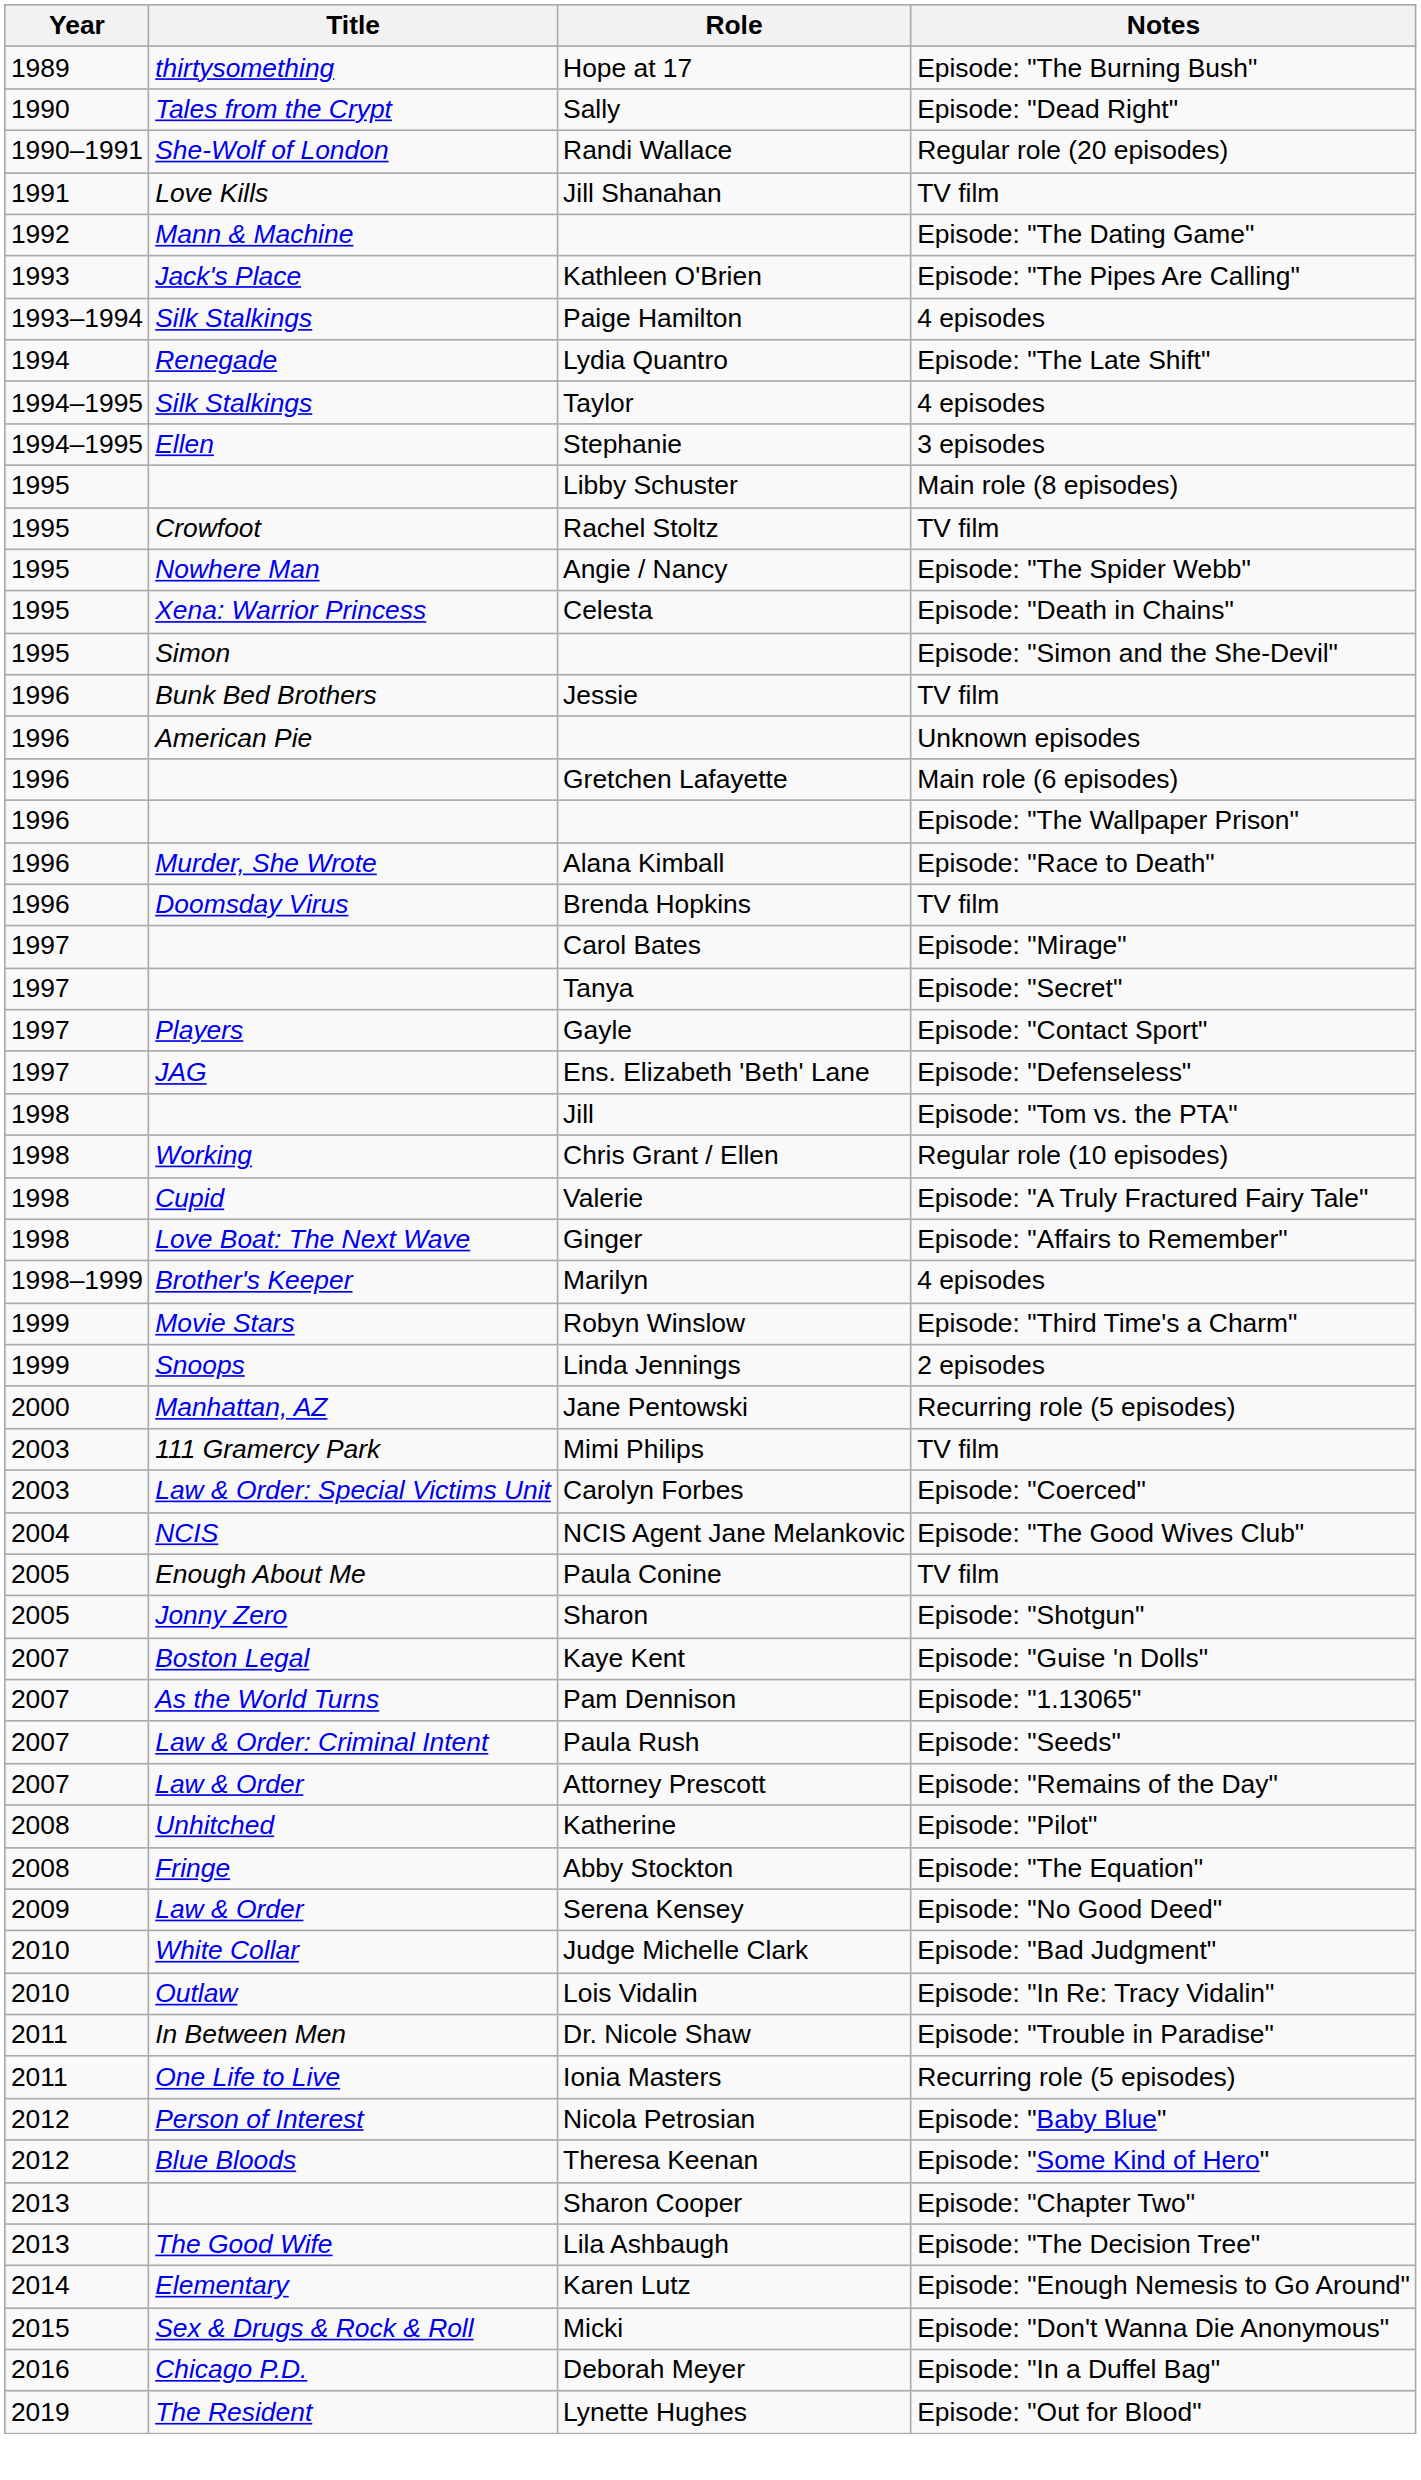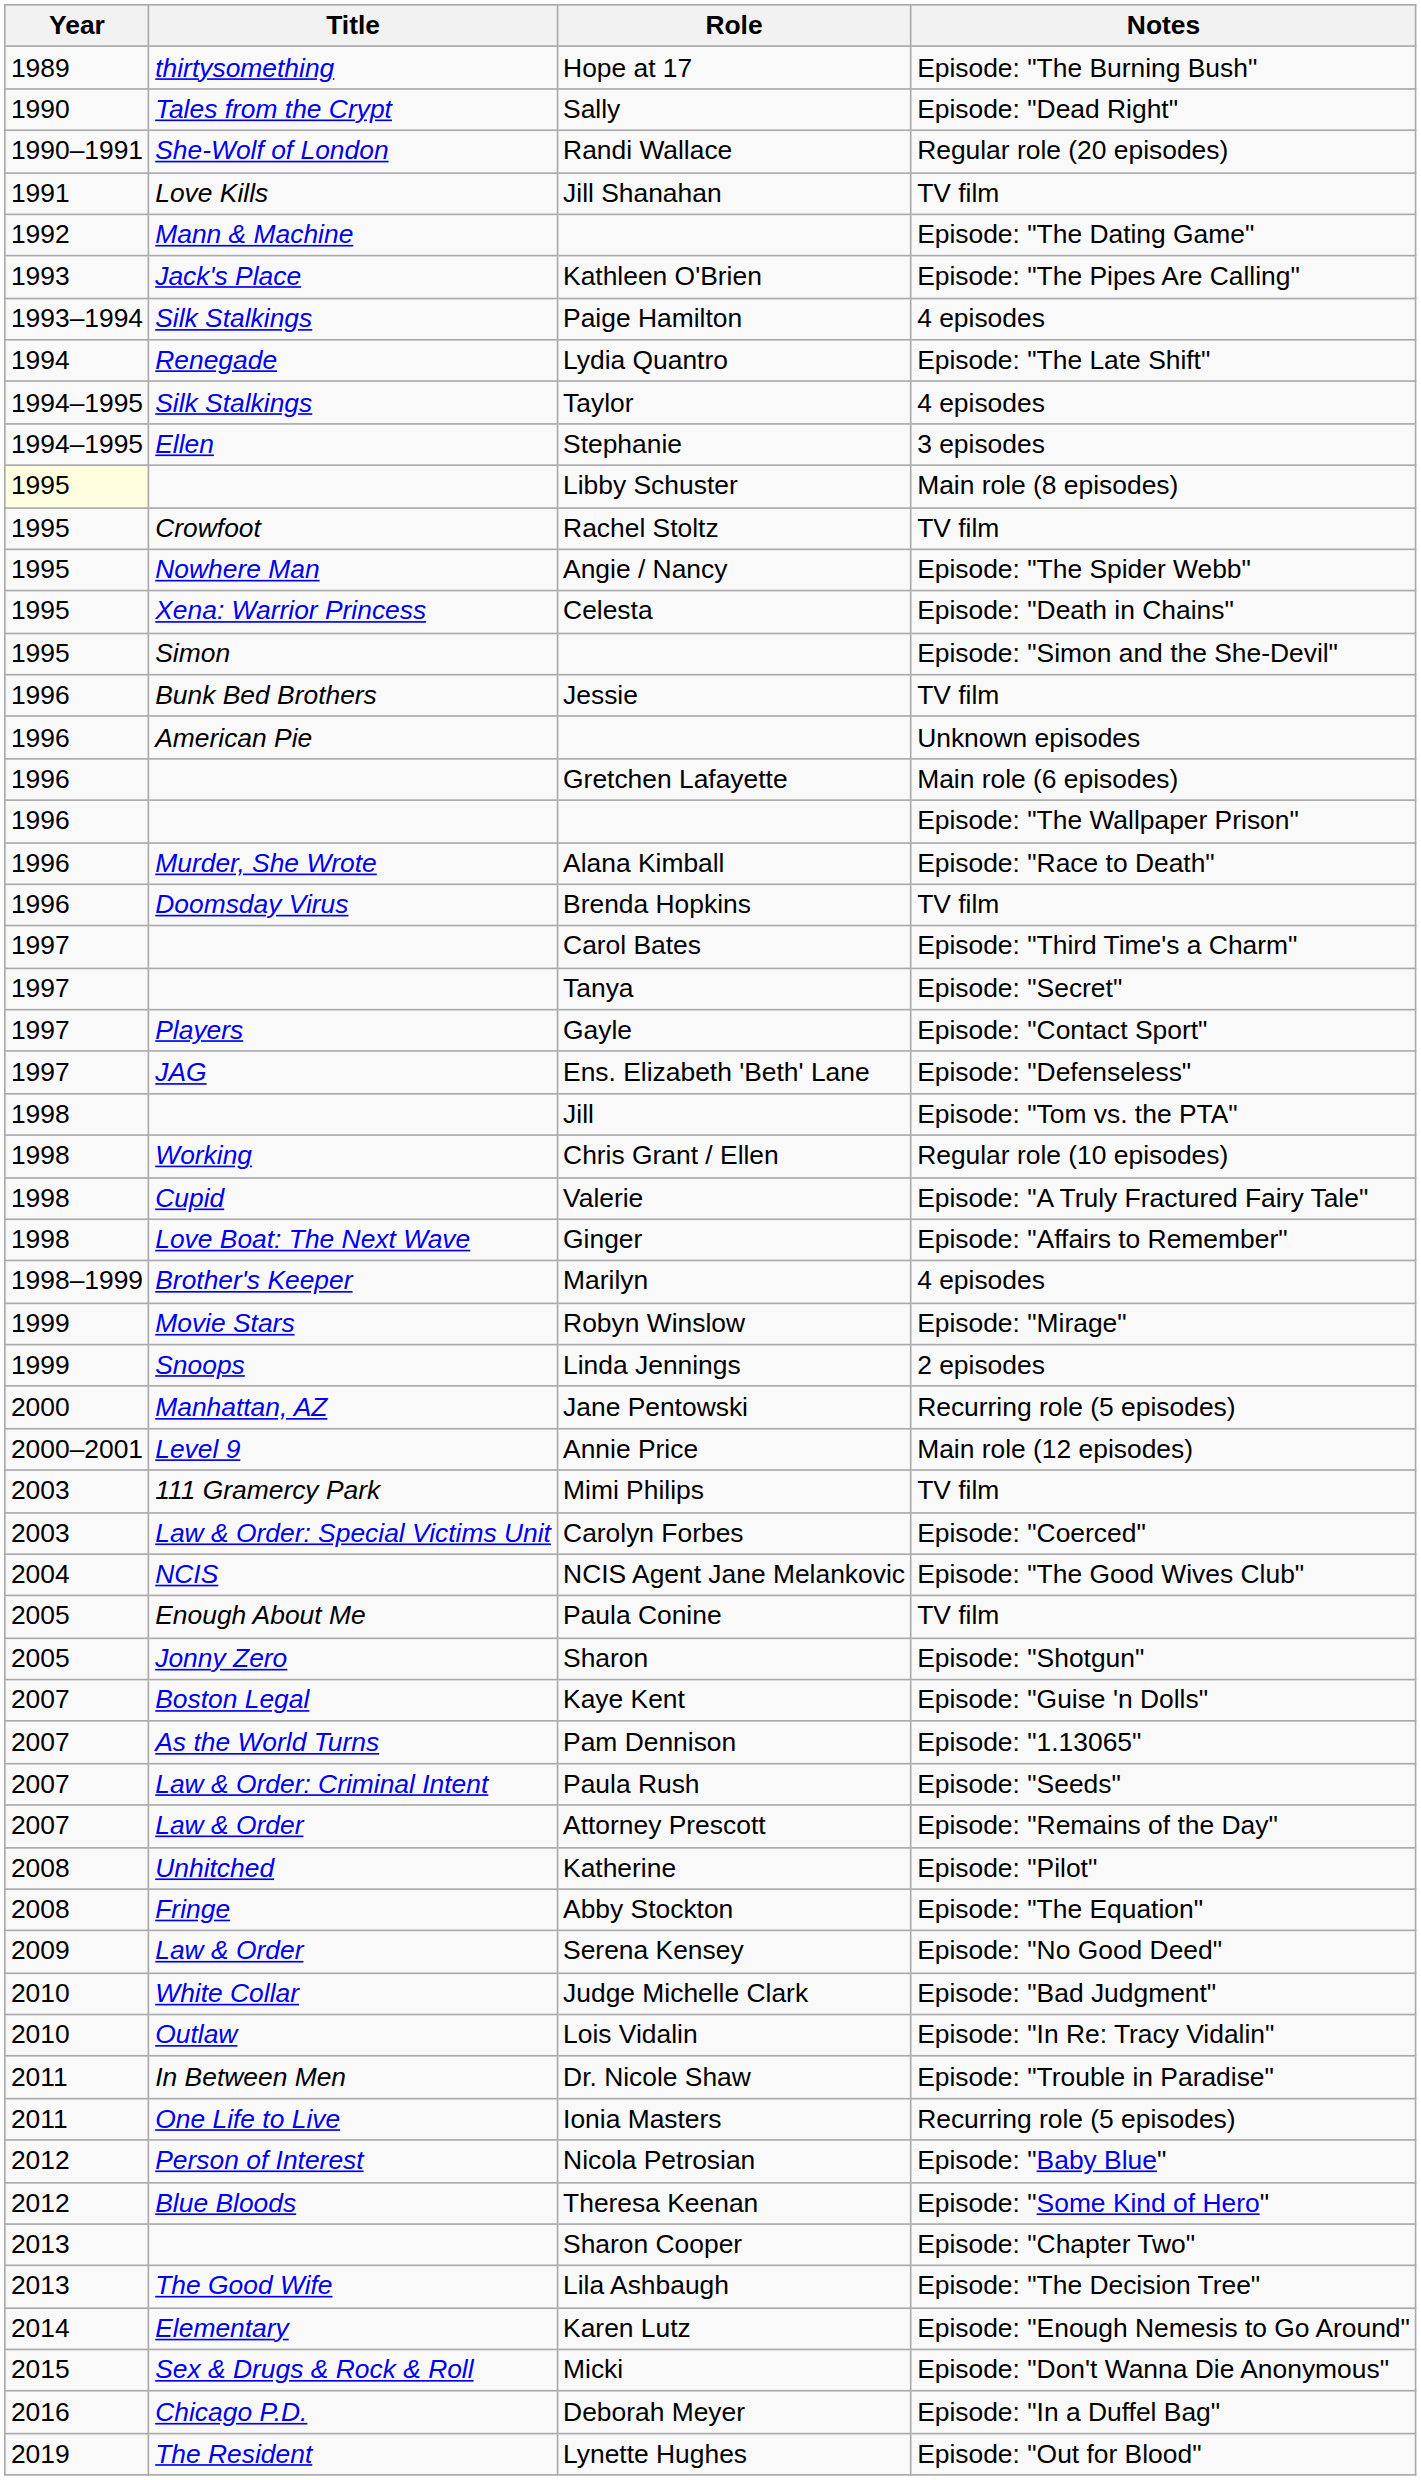Libby Schuster | Year: no background -> lightyellow background
Carol Bates | Notes: Episode: "Mirage" -> Episode: "Third Time's a Charm"
Robyn Winslow | Notes: Episode: "Third Time's a Charm" -> Episode: "Mirage"
+ row: 2000–2001 | Level 9 | Annie Price | Main role (12 episodes)
